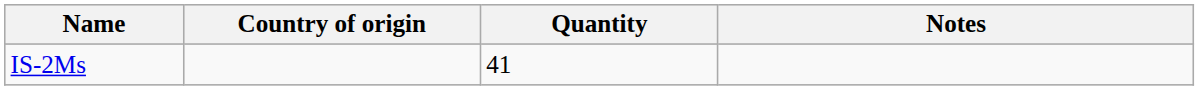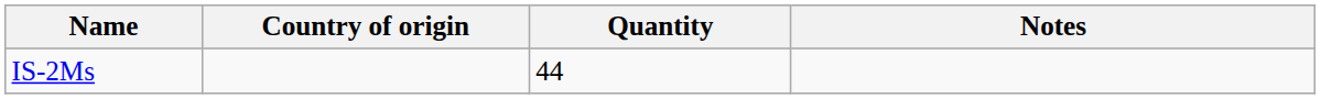IS-2Ms | Quantity: 41 -> 44
